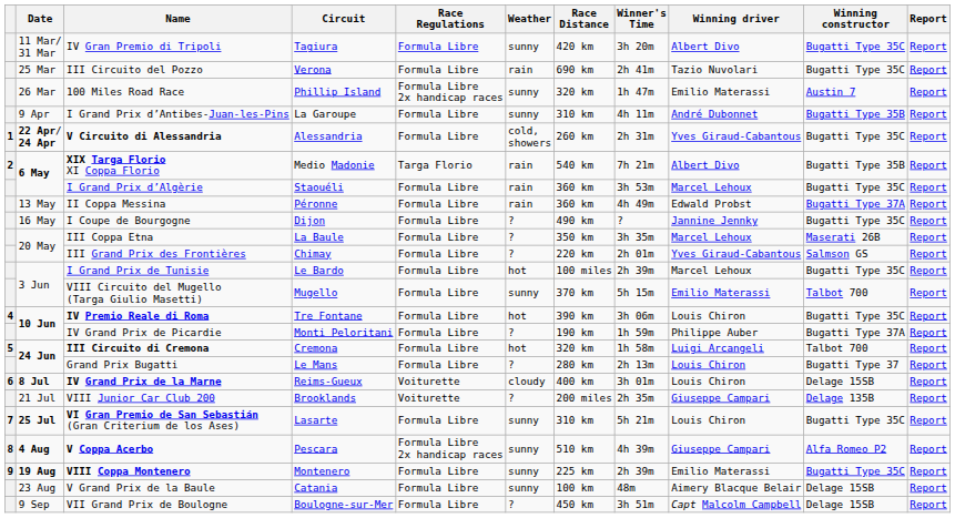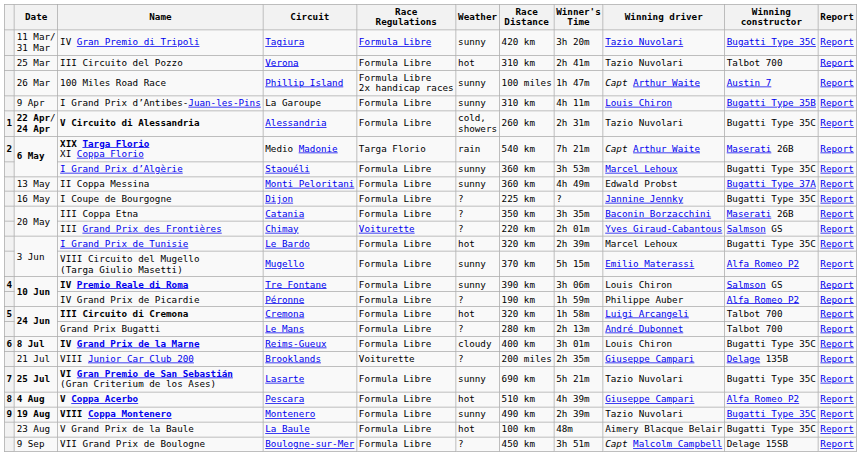IV Gran Premio di Tripoli | Winning driver: Albert Divo -> Tazio Nuvolari
III Circuito del Pozzo | Weather: rain -> hot
III Circuito del Pozzo | Race Distance: 690 km -> 310 km
III Circuito del Pozzo | Winning constructor: Bugatti Type 35C -> Talbot 700
100 Miles Road Race | Race Distance: 320 km -> 100 miles
100 Miles Road Race | Winning driver: Emilio Materassi -> Capt Arthur Waite
I Grand Prix d’Antibes-Juan-les-Pins | Winning driver: André Dubonnet -> Louis Chiron
V Circuito di Alessandria | Winning driver: Yves Giraud-Cabantous -> Tazio Nuvolari
XIX Targa Florio XI Coppa Florio | Winning driver: Albert Divo -> Capt Arthur Waite
XIX Targa Florio XI Coppa Florio | Winning constructor: Bugatti Type 35B -> Maserati 26B
I Grand Prix d’Algèrie | Weather: rain -> sunny
II Coppa Messina | Circuit: Péronne -> Monti Peloritani
II Coppa Messina | Weather: rain -> sunny
I Coupe de Bourgogne | Race Distance: 490 km -> 225 km
III Coppa Etna | Circuit: La Baule -> Catania
III Coppa Etna | Winning driver: Marcel Lehoux -> Baconin Borzacchini
III Grand Prix des Frontières | Race Regulations: Formula Libre -> Voiturette
I Grand Prix de Tunisie | Race Distance: 100 miles -> 320 km
VIII Circuito del Mugello (Targa Giulio Masetti) | Winning constructor: Talbot 700 -> Alfa Romeo P2
IV Premio Reale di Roma | Weather: hot -> sunny
IV Premio Reale di Roma | Winning constructor: Bugatti Type 35C -> Salmson GS
IV Grand Prix de Picardie | Circuit: Monti Peloritani -> Péronne
IV Grand Prix de Picardie | Winning constructor: Bugatti Type 37A -> Alfa Romeo P2
Grand Prix Bugatti | Winning driver: Louis Chiron -> André Dubonnet
Grand Prix Bugatti | Winning constructor: Bugatti Type 37 -> Talbot 700
IV Grand Prix de la Marne | Race Regulations: Voiturette -> Formula Libre
IV Grand Prix de la Marne | Winning constructor: Delage 15SB -> Bugatti Type 35C
VI Gran Premio de San Sebastián (Gran Criterium de los Ases) | Race Distance: 310 km -> 690 km
VI Gran Premio de San Sebastián (Gran Criterium de los Ases) | Winning driver: Louis Chiron -> Tazio Nuvolari
V Coppa Acerbo | Race Regulations: Formula Libre 2x handicap races -> Formula Libre
V Coppa Acerbo | Weather: sunny -> hot
VIII Coppa Montenero | Race Distance: 225 km -> 490 km
VIII Coppa Montenero | Winning driver: Emilio Materassi -> Tazio Nuvolari
V Grand Prix de la Baule | Circuit: Catania -> La Baule
V Grand Prix de la Baule | Weather: sunny -> hot
V Grand Prix de la Baule | Winning constructor: Delage 15SB -> Bugatti Type 35C
